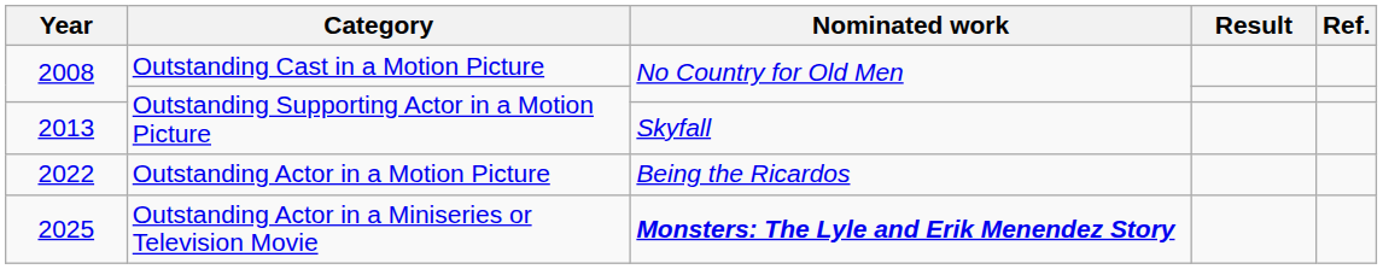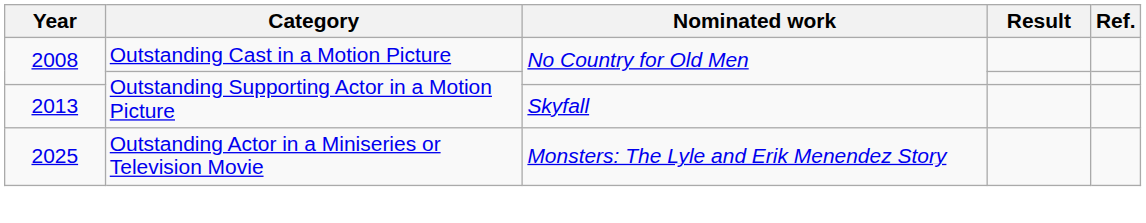- row: 2022 | Outstanding Actor in a Motion Picture | Being the Ricardos
2025 | Nominated work: bold -> normal
